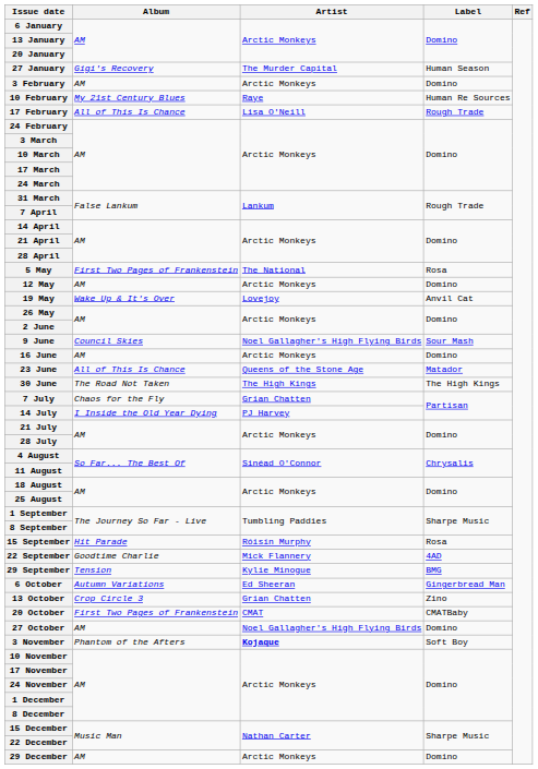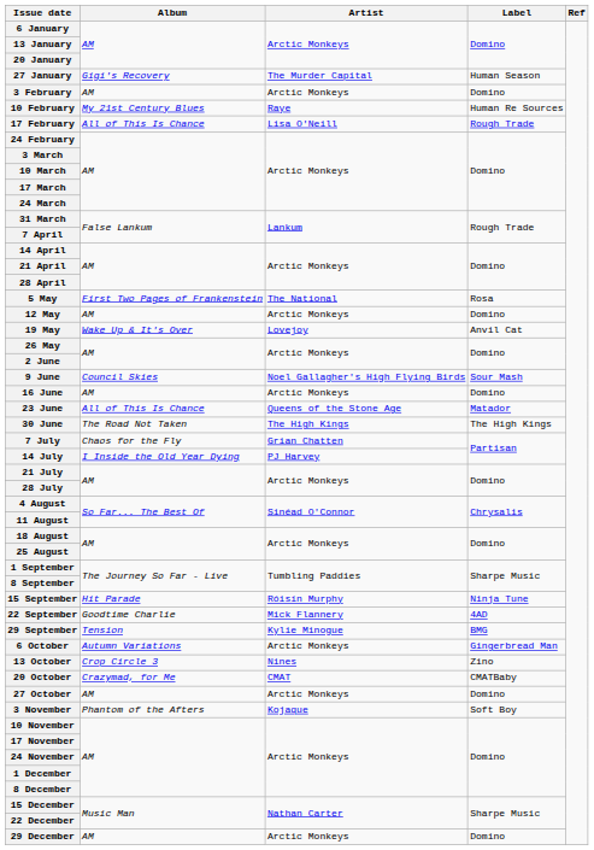15 September | Label: Rosa -> Ninja Tune
6 October | Artist: Ed Sheeran -> Arctic Monkeys
13 October | Artist: Grian Chatten -> Nines
20 October | Album: First Two Pages of Frankenstein -> Crazymad, for Me
27 October | Artist: Noel Gallagher's High Flying Birds -> Arctic Monkeys
3 November | Artist: bold -> normal
